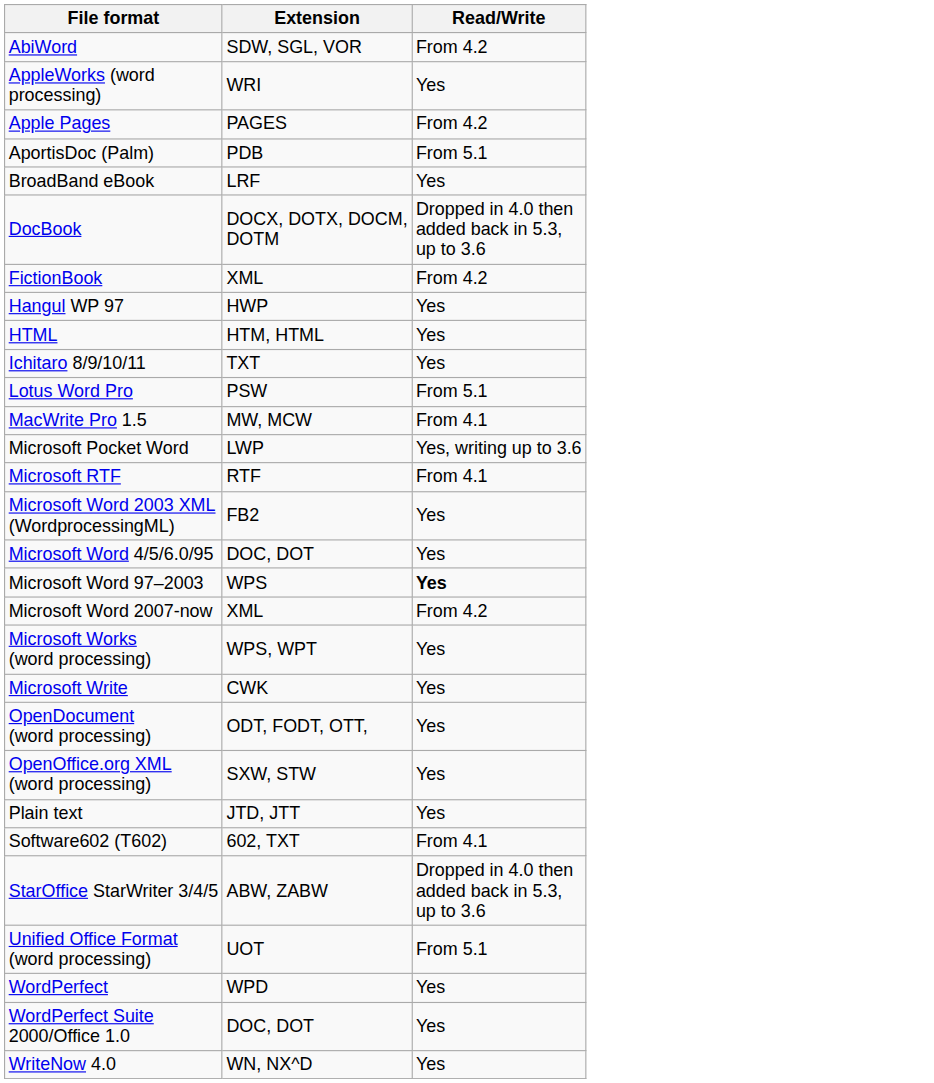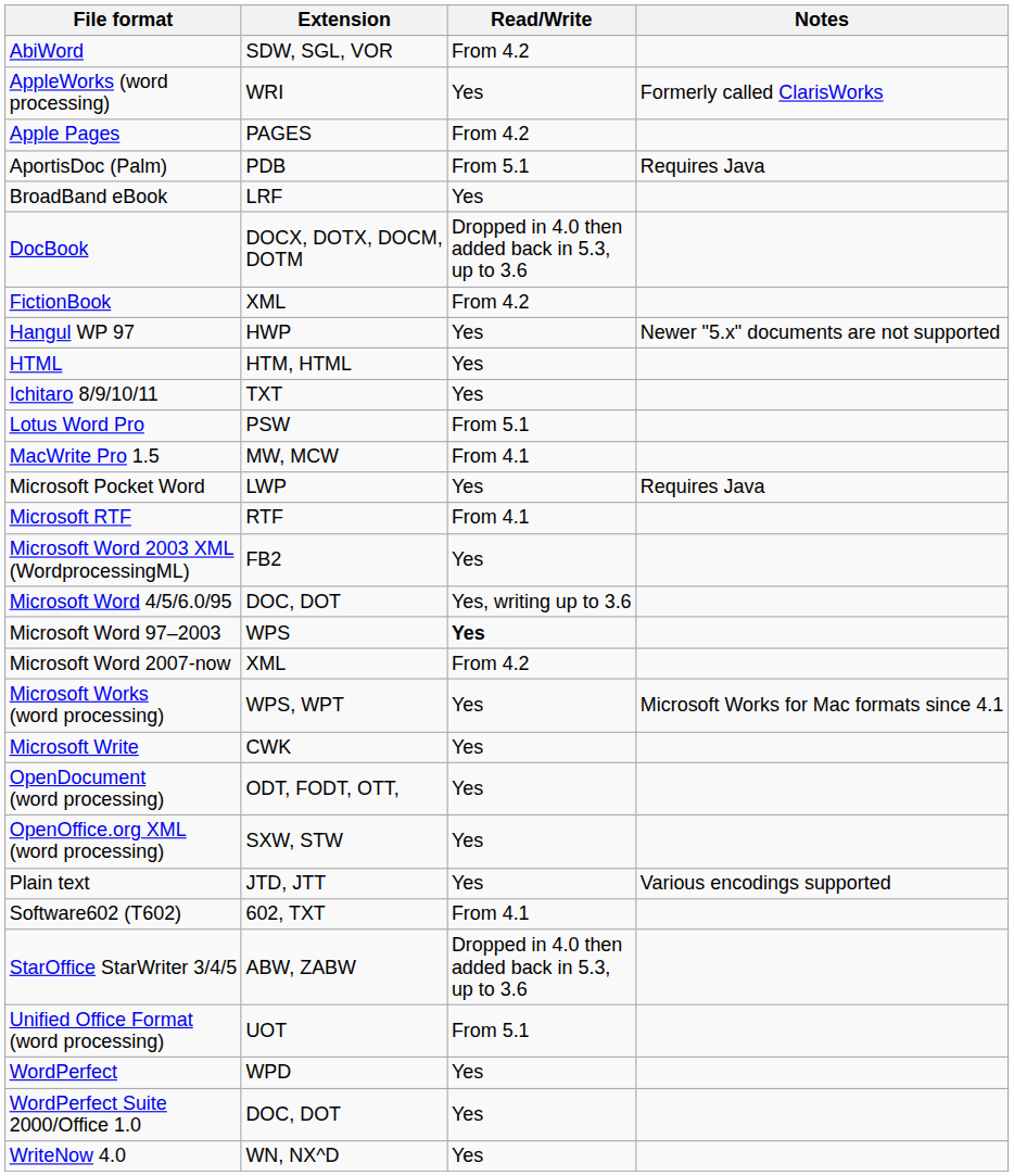+ column: Notes | Formerly called ClarisWorks | Requires Java | Newer "5.x" documents are not supported | Requires Java | Microsoft Works for Mac formats since 4.1 | Various encodings supported
Microsoft Pocket Word | Read/Write: Yes, writing up to 3.6 -> Yes
Microsoft Word 4/5/6.0/95 | Read/Write: Yes -> Yes, writing up to 3.6
